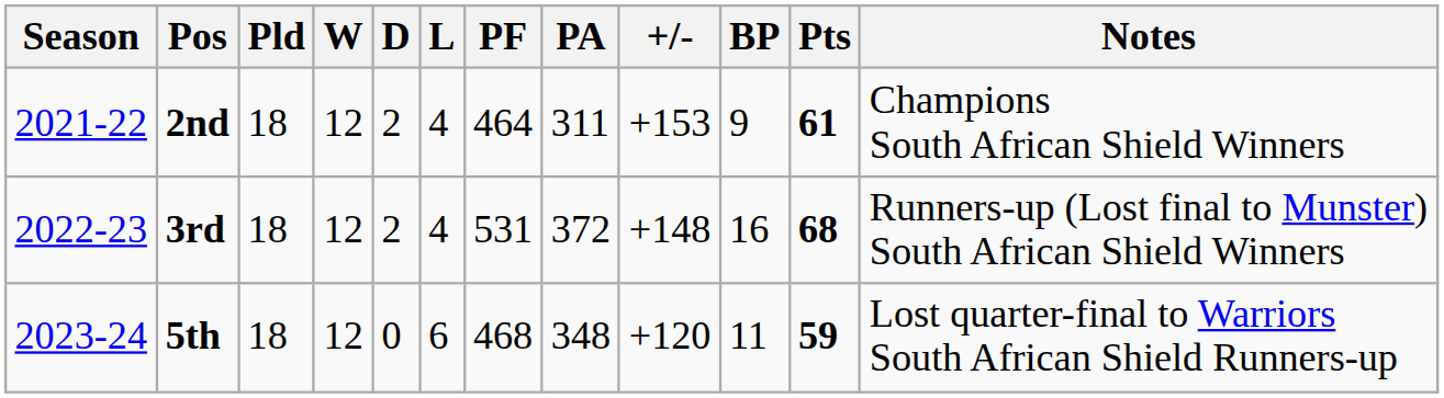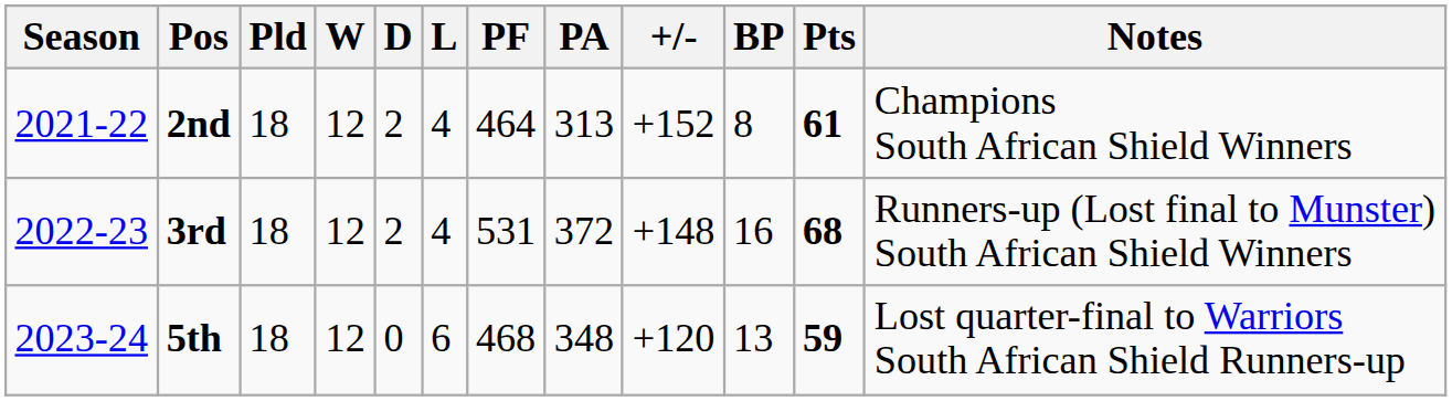2nd | PA: 311 -> 313
2nd | +/-: +153 -> +152
2nd | BP: 9 -> 8
5th | BP: 11 -> 13
